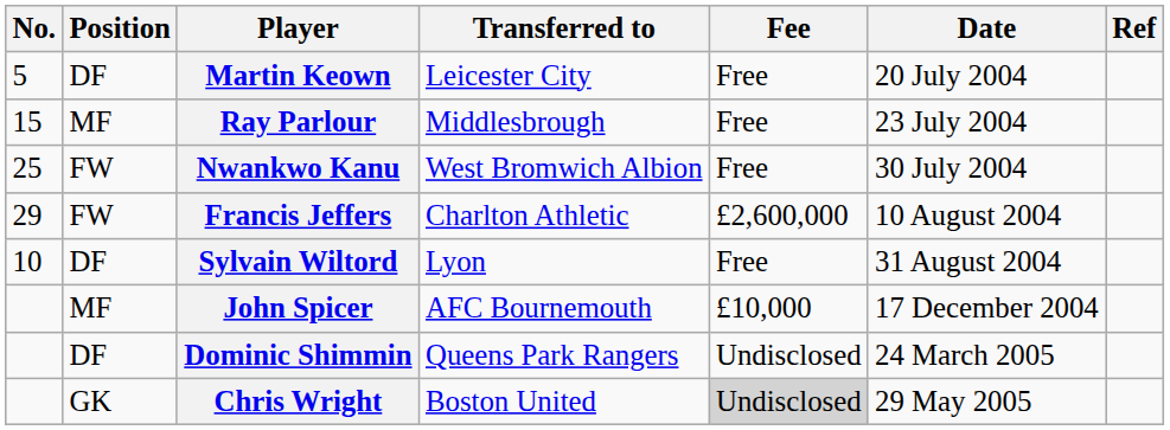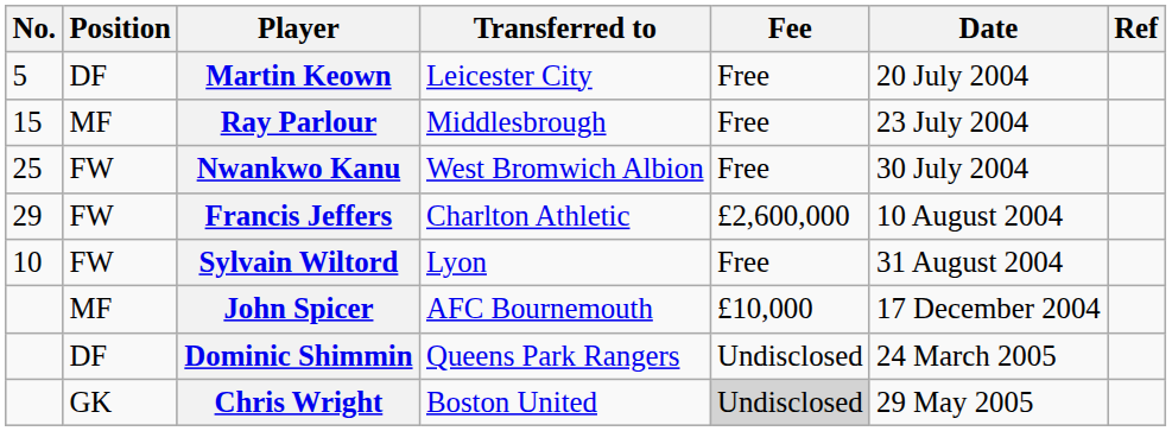Sylvain Wiltord | Position: DF -> FW
